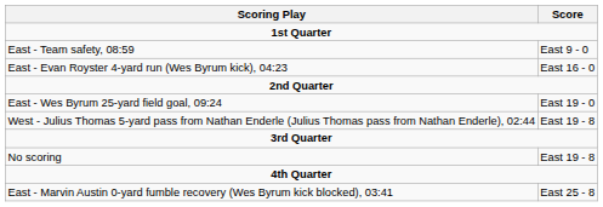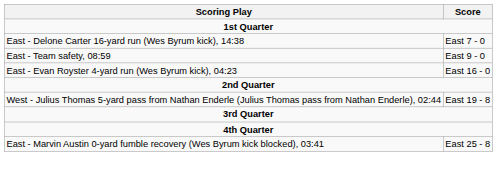+ row: East - Delone Carter 16-yard run (Wes Byrum kick), 14:38 | East 7 - 0
- row: East - Wes Byrum 25-yard field goal, 09:24 | East 19 - 0
- row: No scoring | East 19 - 8
